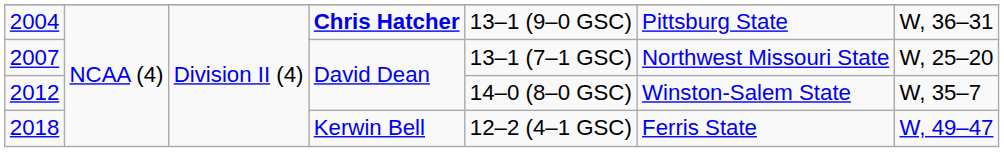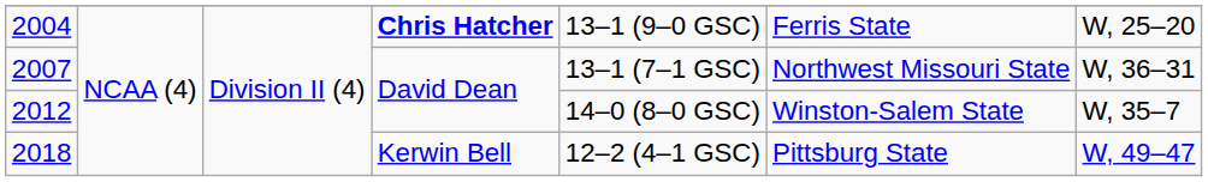2004 | column 6: Pittsburg State -> Ferris State
2004 | column 7: W, 36–31 -> W, 25–20
2007 | column 7: W, 25–20 -> W, 36–31
2018 | column 6: Ferris State -> Pittsburg State
